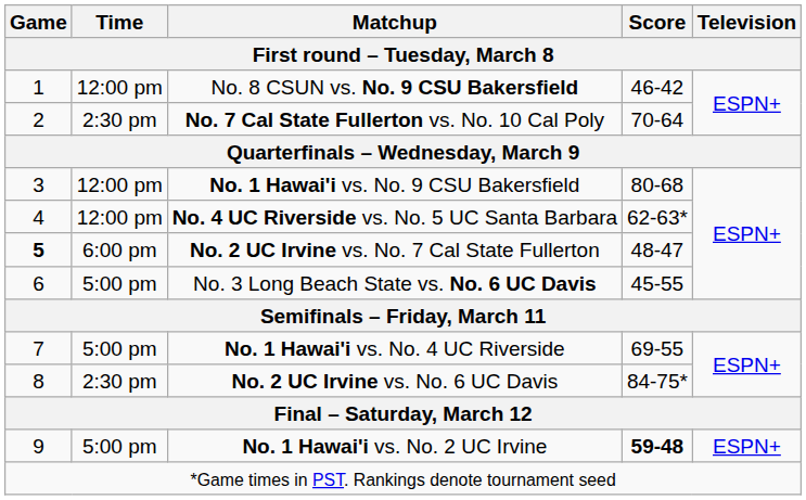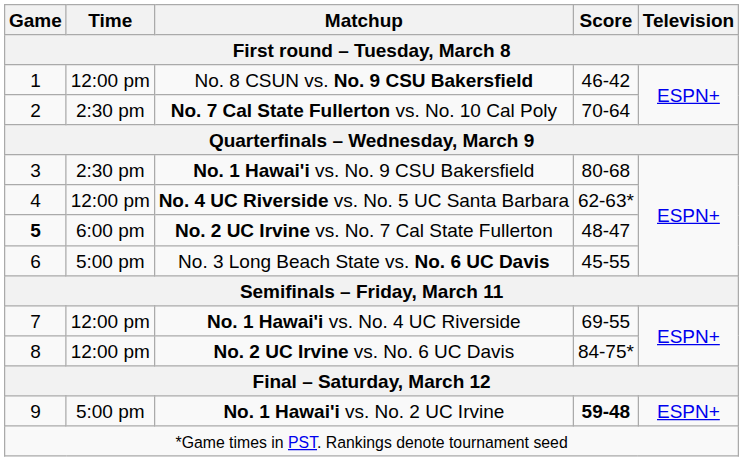No. 1 Hawai'i vs. No. 9 CSU Bakersfield | Time: 12:00 pm -> 2:30 pm
No. 1 Hawai'i vs. No. 4 UC Riverside | Time: 5:00 pm -> 12:00 pm
No. 2 UC Irvine vs. No. 6 UC Davis | Time: 2:30 pm -> 12:00 pm
